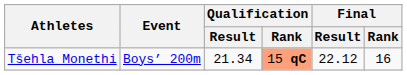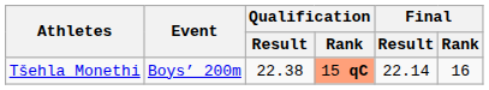Tšehla Monethi | Qualification / Result: 21.34 -> 22.38
Tšehla Monethi | Final / Result: 22.12 -> 22.14
